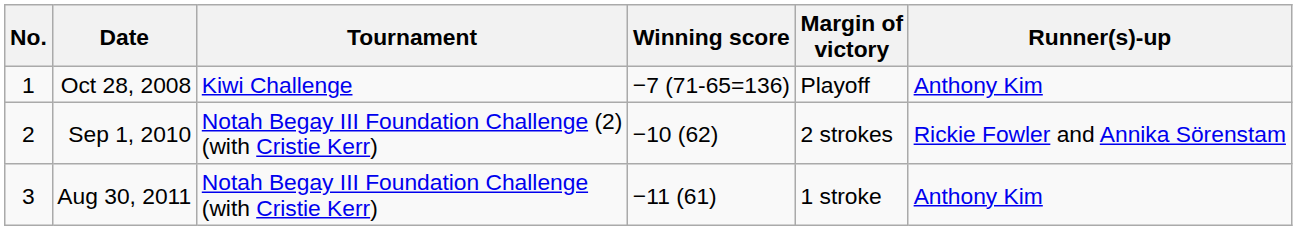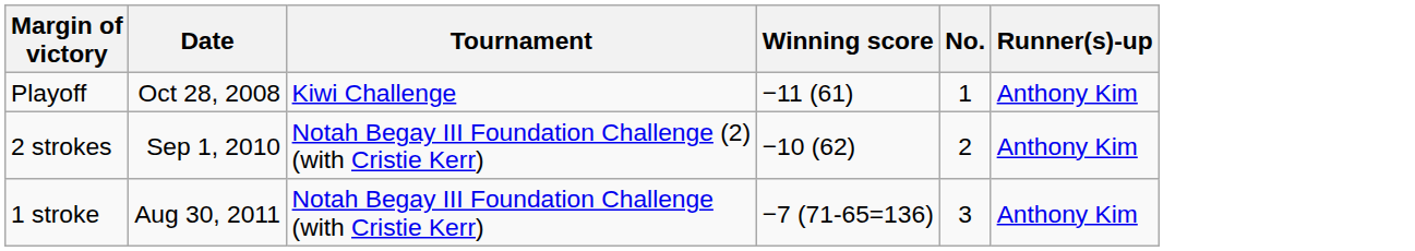columns swapped: No. <-> Margin of victory
Oct 28, 2008 | Winning score: −7 (71-65=136) -> −11 (61)
Sep 1, 2010 | Runner(s)-up: Rickie Fowler and Annika Sörenstam -> Anthony Kim
Aug 30, 2011 | Winning score: −11 (61) -> −7 (71-65=136)
